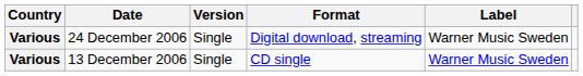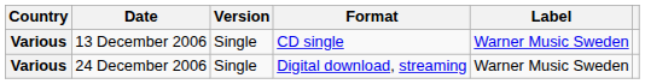rows swapped: 13 December 2006 <-> 24 December 2006
